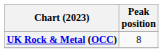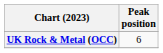UK Rock & Metal (OCC) | Peak position: 8 -> 6
